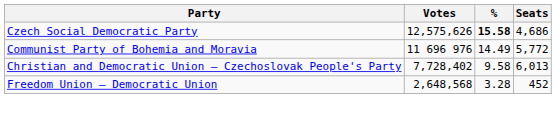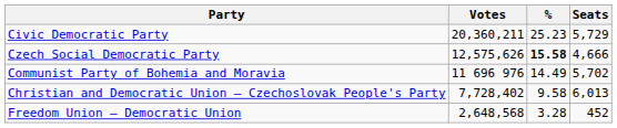+ row: Civic Democratic Party | 20,360,211 | 25.23 | 5,729
Czech Social Democratic Party | Seats: 4,686 -> 4,666
Communist Party of Bohemia and Moravia | Seats: 5,772 -> 5,702
